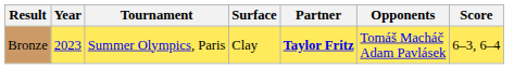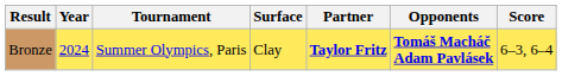Bronze | Year: 2023 -> 2024
Bronze | Opponents: normal -> bold
